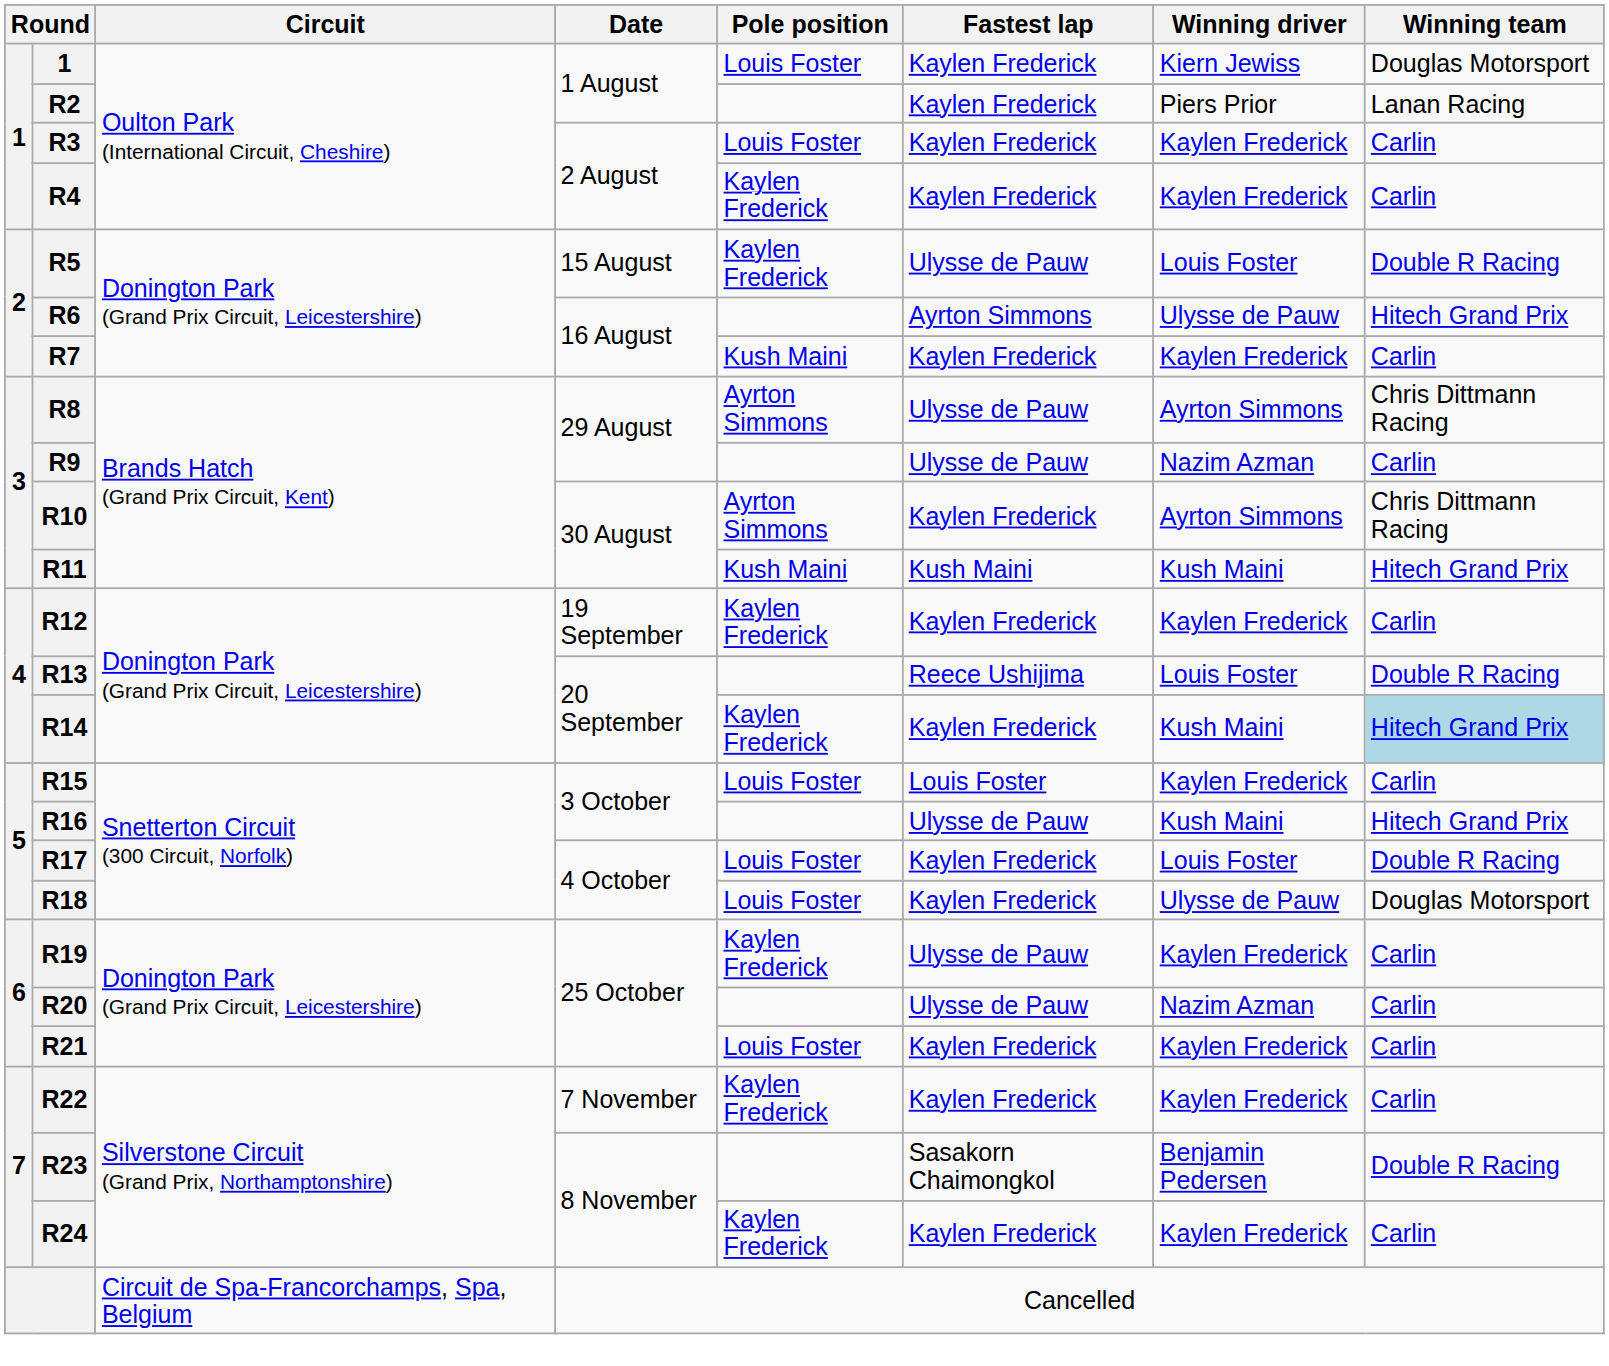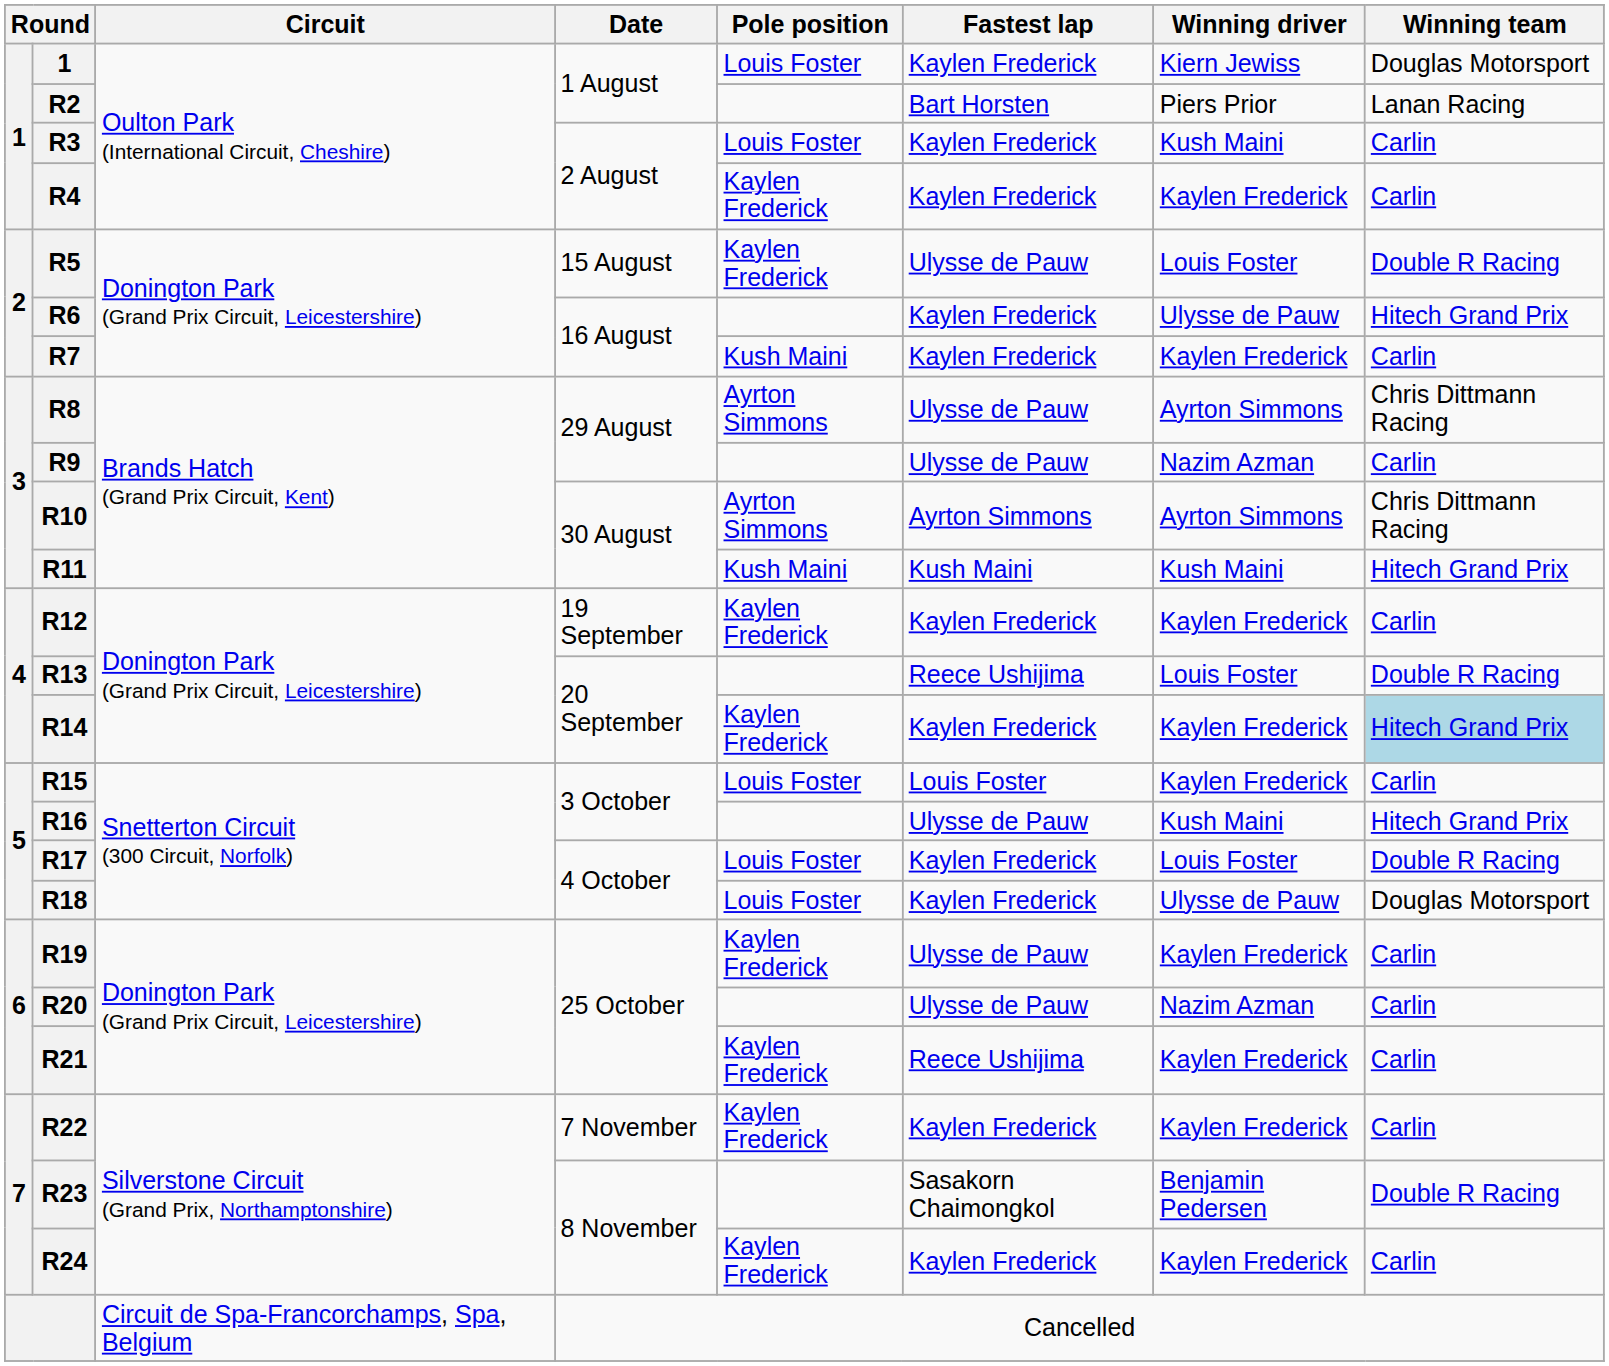R2 | Fastest lap: Kaylen Frederick -> Bart Horsten
R3 | Winning driver: Kaylen Frederick -> Kush Maini
R6 | Fastest lap: Ayrton Simmons -> Kaylen Frederick
R10 | Fastest lap: Kaylen Frederick -> Ayrton Simmons
R14 | Winning driver: Kush Maini -> Kaylen Frederick
R21 | Pole position: Louis Foster -> Kaylen Frederick
R21 | Fastest lap: Kaylen Frederick -> Reece Ushijima
